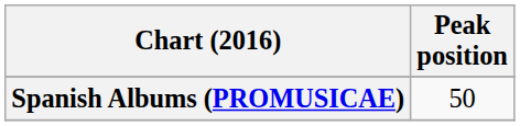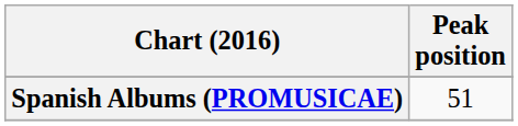Spanish Albums (PROMUSICAE) | Peak position: 50 -> 51
